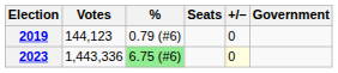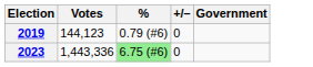- column: Seats
2023 | +/–: lightyellow background -> no background
